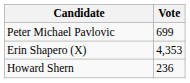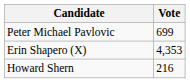Howard Shern | Vote: 236 -> 216
